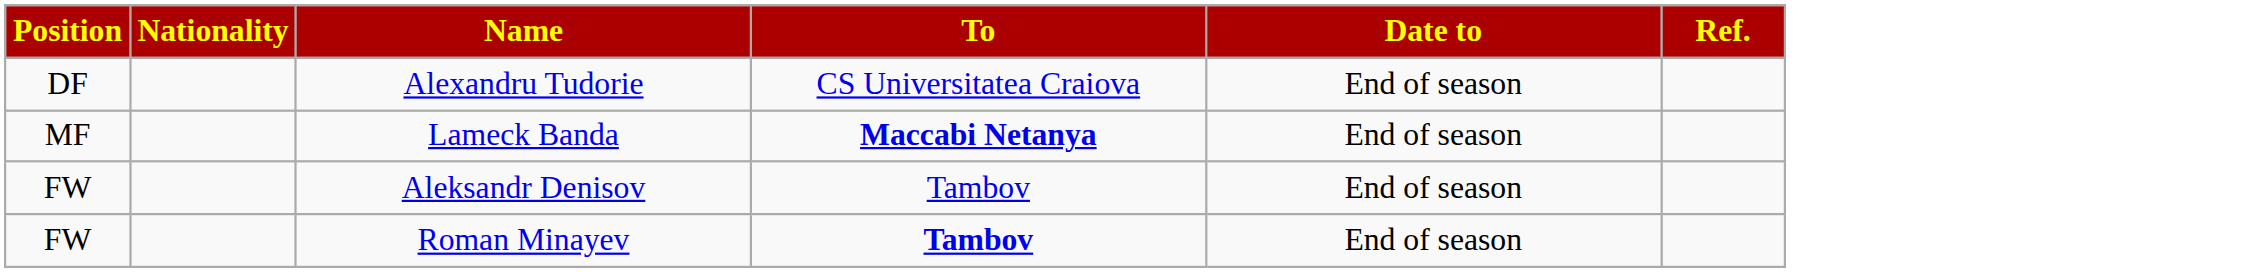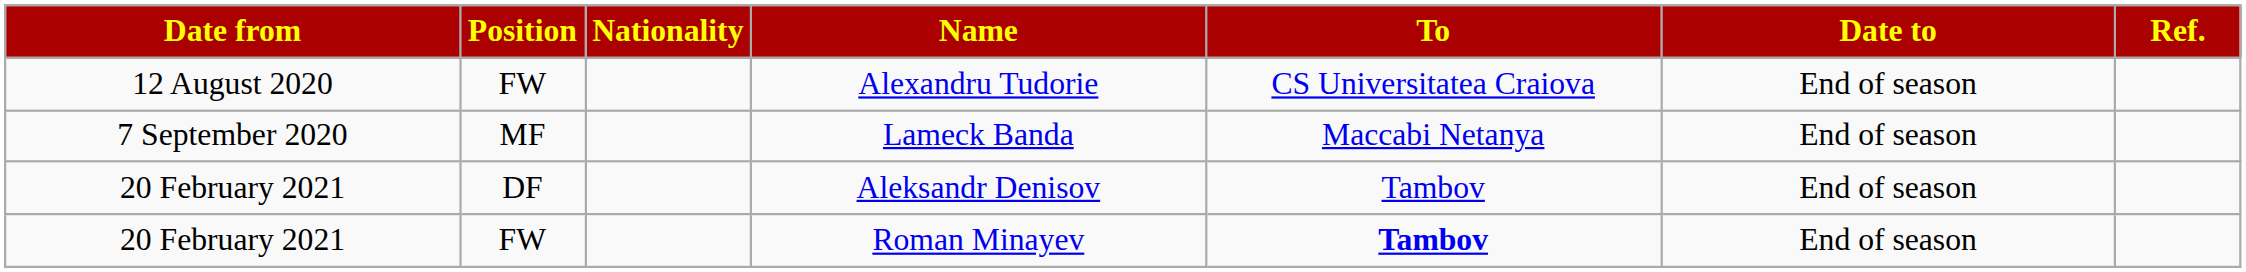+ column: Date from | 12 August 2020 | 7 September 2020 | 20 February 2021 | 20 February 2021
Alexandru Tudorie | Position: DF -> FW
Lameck Banda | To: bold -> normal
Aleksandr Denisov | Position: FW -> DF
